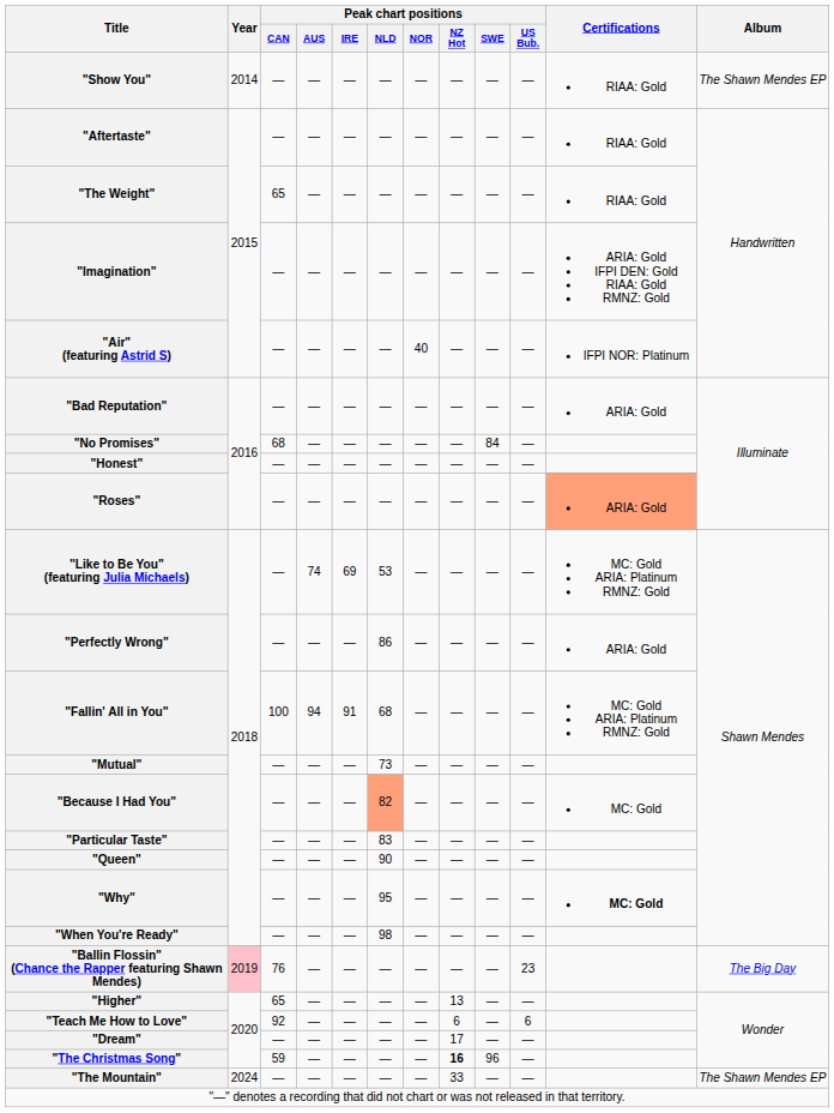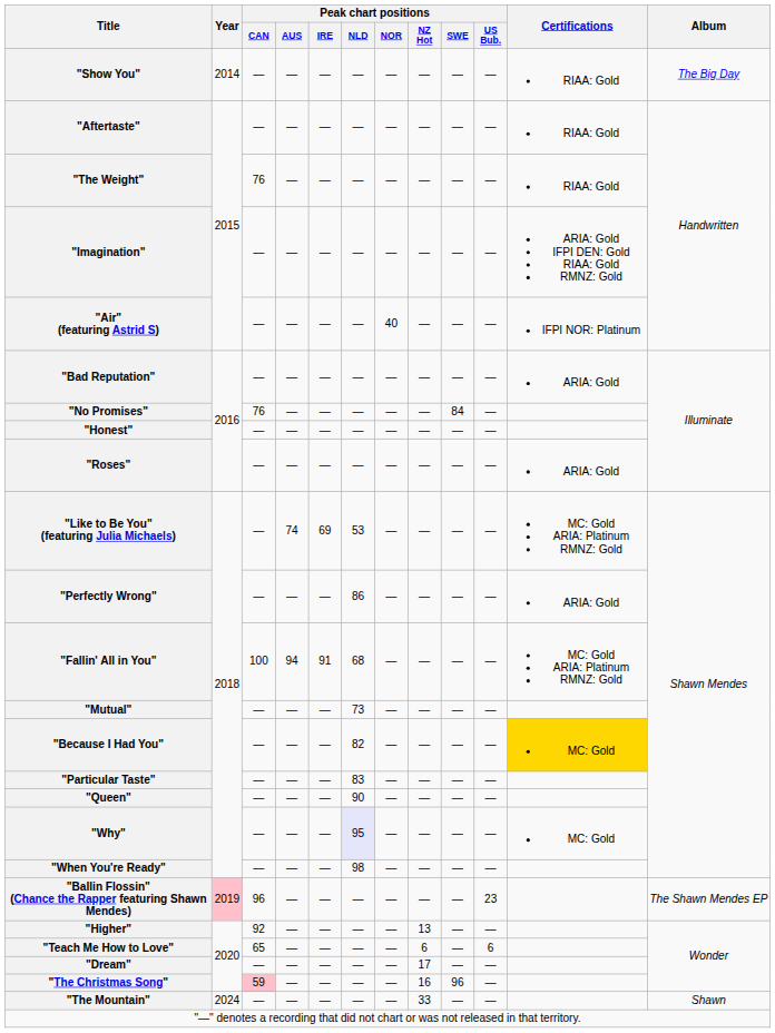"Show You" | Album: The Shawn Mendes EP -> The Big Day
"The Weight" | Peak chart positions / CAN: 65 -> 76
"No Promises" | Peak chart positions / CAN: 68 -> 76
"Roses" | Certifications: lightsalmon background -> no background
"Because I Had You" | Peak chart positions / NLD: lightsalmon background -> no background
"Because I Had You" | Certifications: no background -> gold background
"Why" | Peak chart positions / NLD: no background -> lavender background
"Why" | Certifications: bold -> normal
"Ballin Flossin" (Chance the Rapper featuring Shawn Mendes) | Peak chart positions / CAN: 76 -> 96
"Ballin Flossin" (Chance the Rapper featuring Shawn Mendes) | Album: The Big Day -> The Shawn Mendes EP
"Higher" | Peak chart positions / CAN: 65 -> 92
"Teach Me How to Love" | Peak chart positions / CAN: 92 -> 65
"The Christmas Song" | Peak chart positions / CAN: no background -> pink background
"The Christmas Song" | Peak chart positions / NZ Hot: bold -> normal
"The Mountain" | Album: The Shawn Mendes EP -> Shawn
